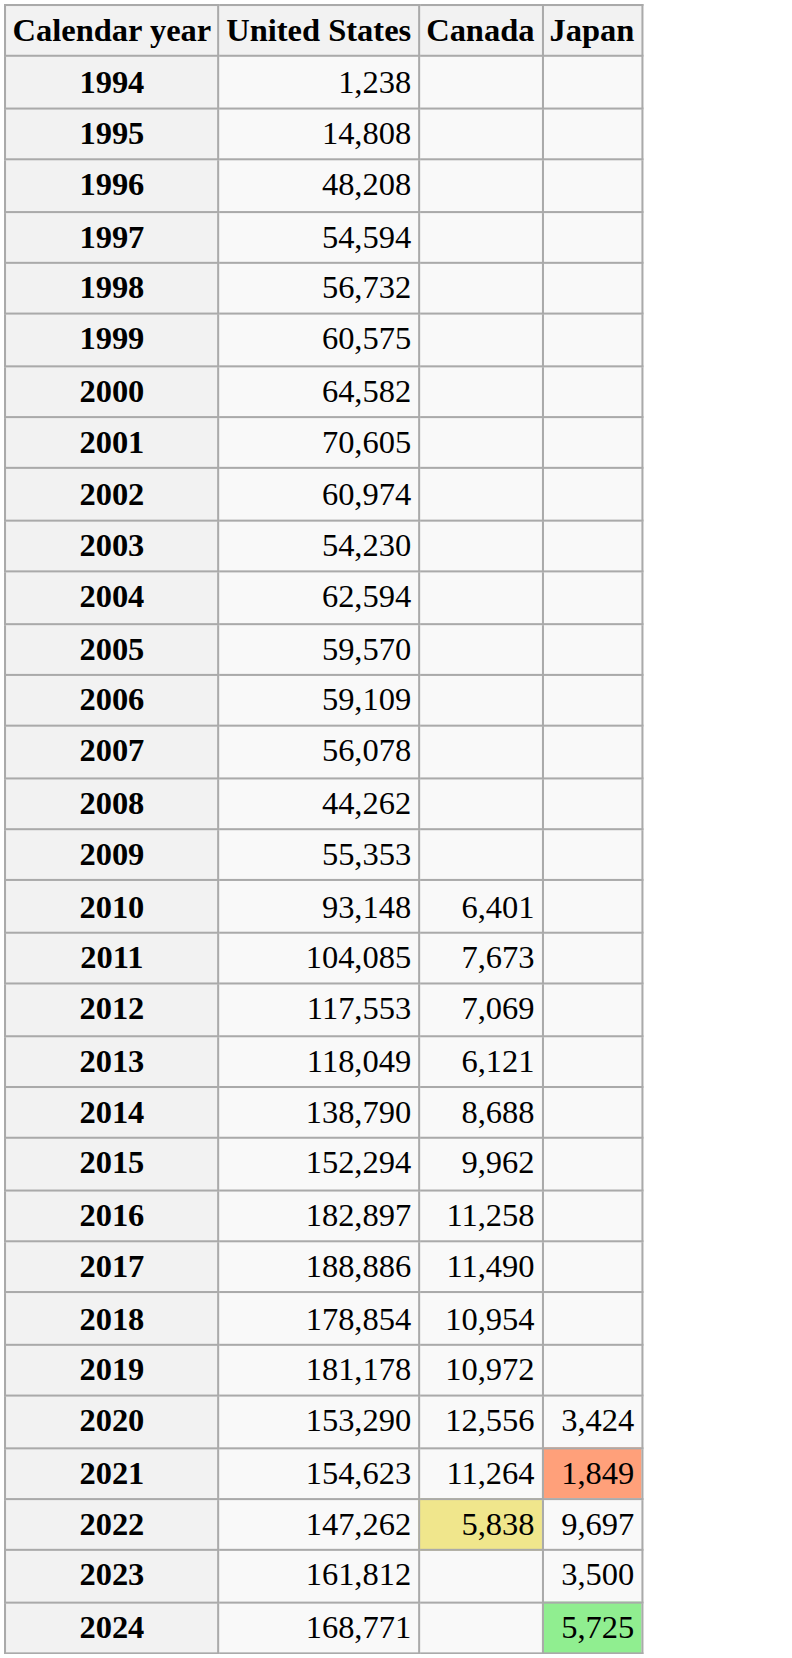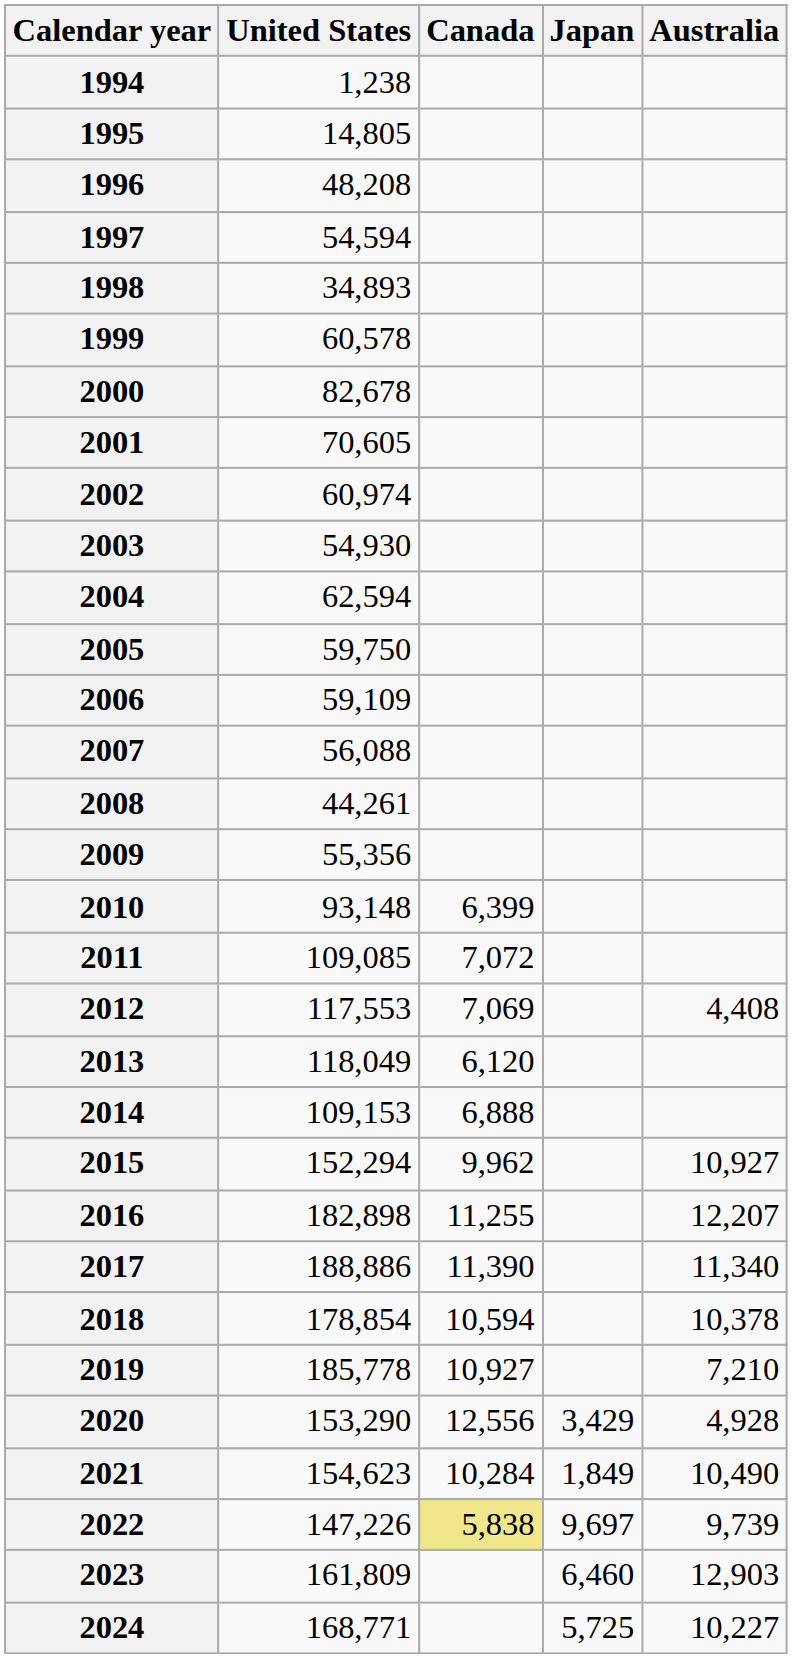+ column: Australia | 4,408 | 10,927 | 12,207 | 11,340 | 10,378 | 7,210 | 4,928 | 10,490 | 9,739 | 12,903 | 10,227
1995 | United States: 14,808 -> 14,805
1998 | United States: 56,732 -> 34,893
1999 | United States: 60,575 -> 60,578
2000 | United States: 64,582 -> 82,678
2003 | United States: 54,230 -> 54,930
2005 | United States: 59,570 -> 59,750
2007 | United States: 56,078 -> 56,088
2008 | United States: 44,262 -> 44,261
2009 | United States: 55,353 -> 55,356
2010 | Canada: 6,401 -> 6,399
2011 | United States: 104,085 -> 109,085
2011 | Canada: 7,673 -> 7,072
2013 | Canada: 6,121 -> 6,120
2014 | United States: 138,790 -> 109,153
2014 | Canada: 8,688 -> 6,888
2016 | United States: 182,897 -> 182,898
2016 | Canada: 11,258 -> 11,255
2017 | Canada: 11,490 -> 11,390
2018 | Canada: 10,954 -> 10,594
2019 | United States: 181,178 -> 185,778
2019 | Canada: 10,972 -> 10,927
2020 | Japan: 3,424 -> 3,429
2021 | Canada: 11,264 -> 10,284
2021 | Japan: lightsalmon background -> no background
2022 | United States: 147,262 -> 147,226
2023 | United States: 161,812 -> 161,809
2023 | Japan: 3,500 -> 6,460
2024 | Japan: lightgreen background -> no background
